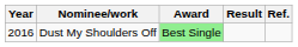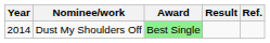Dust My Shoulders Off | Year: 2016 -> 2014
